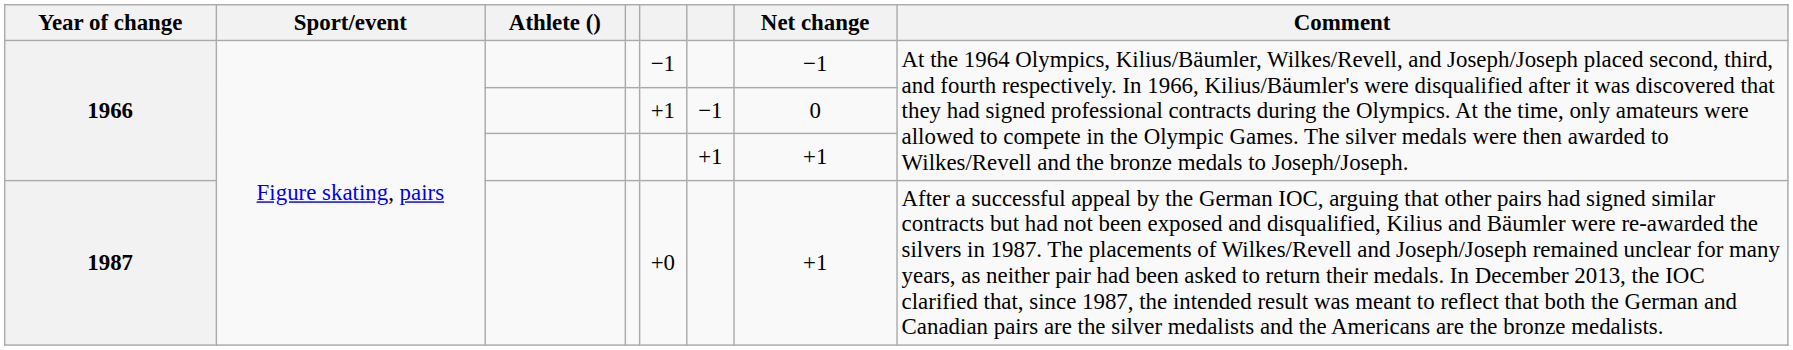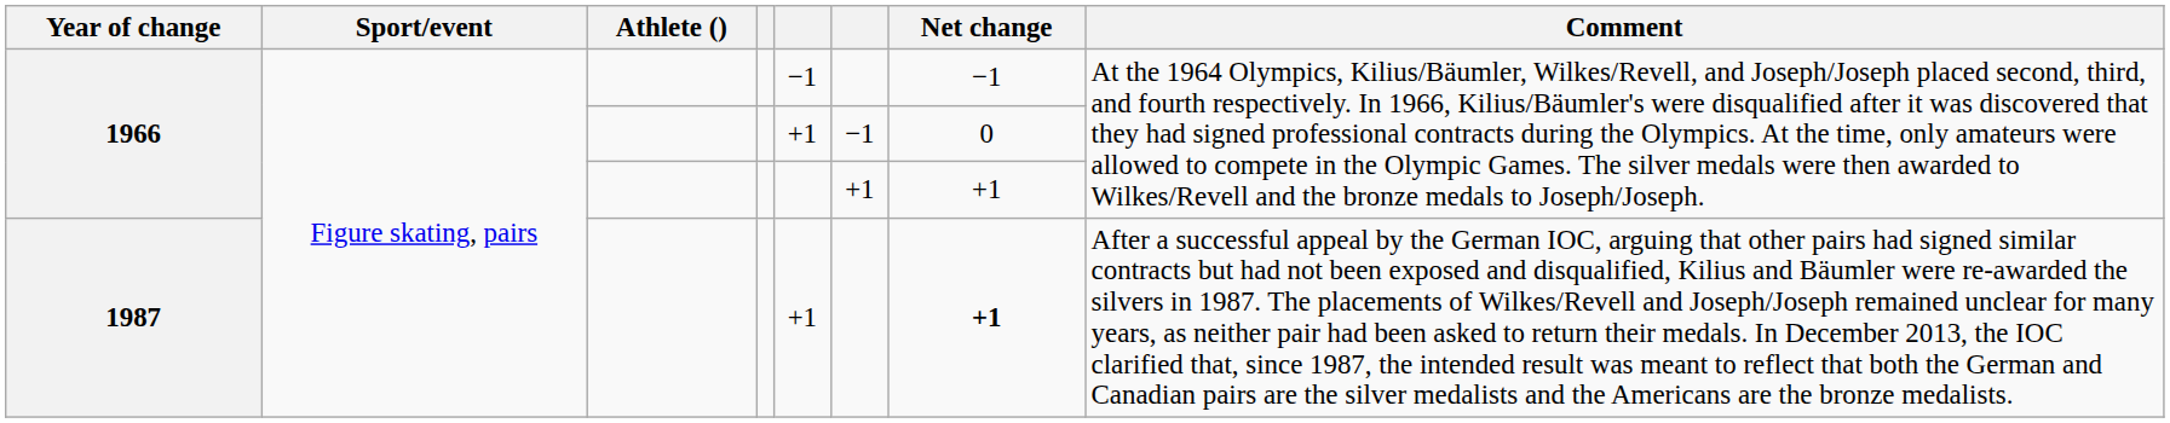1987 | column 5: +0 -> +1
1987 | Net change: normal -> bold
